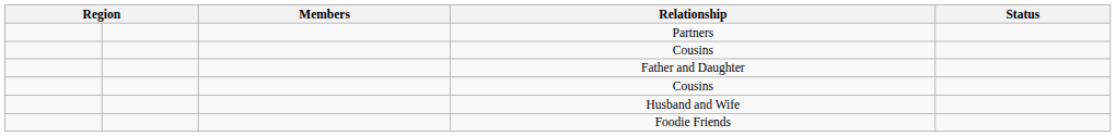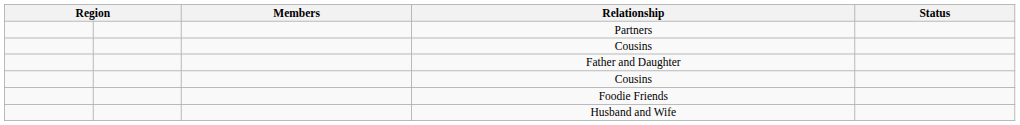rows swapped: Husband and Wife <-> Foodie Friends
